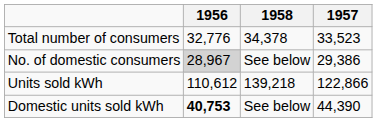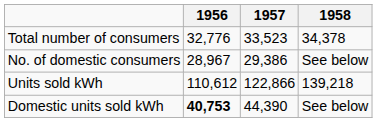columns swapped: 1957 <-> 1958
No. of domestic consumers | 1956: lightgrey background -> no background
